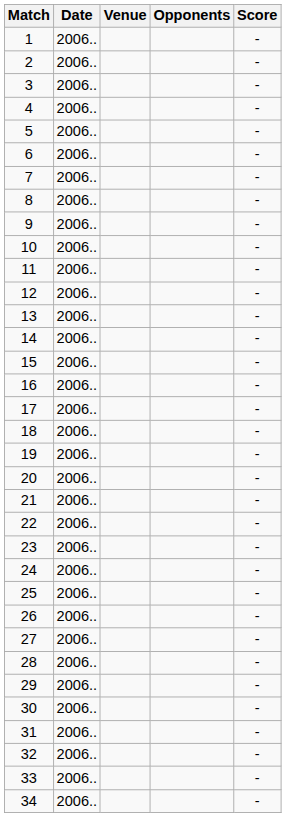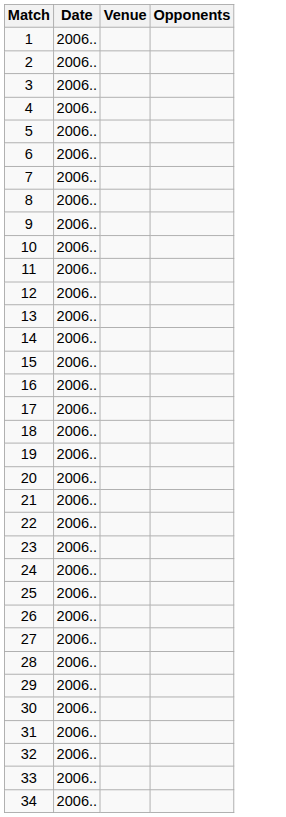- column: Score | - | - | - | - | - | - | - | - | - | - | - | - | - | - | - | - | - | - | - | - | - | - | - | - | - | - | - | - | - | - | - | - | - | -
